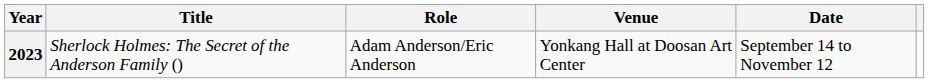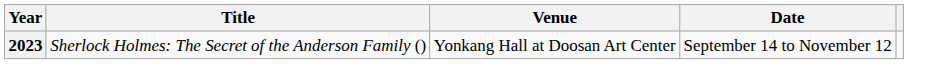- column: Role | Adam Anderson/Eric Anderson
